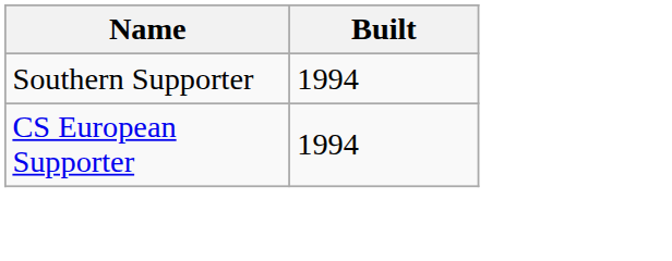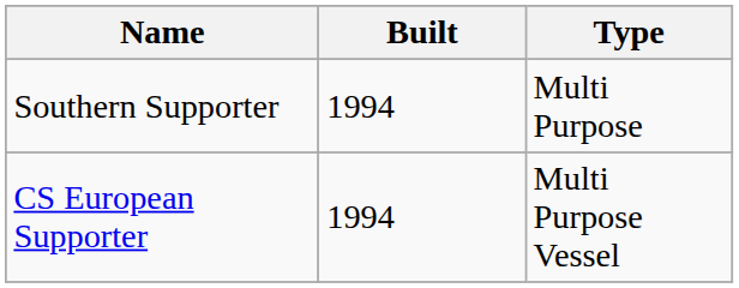+ column: Type | Multi Purpose | Multi Purpose Vessel
